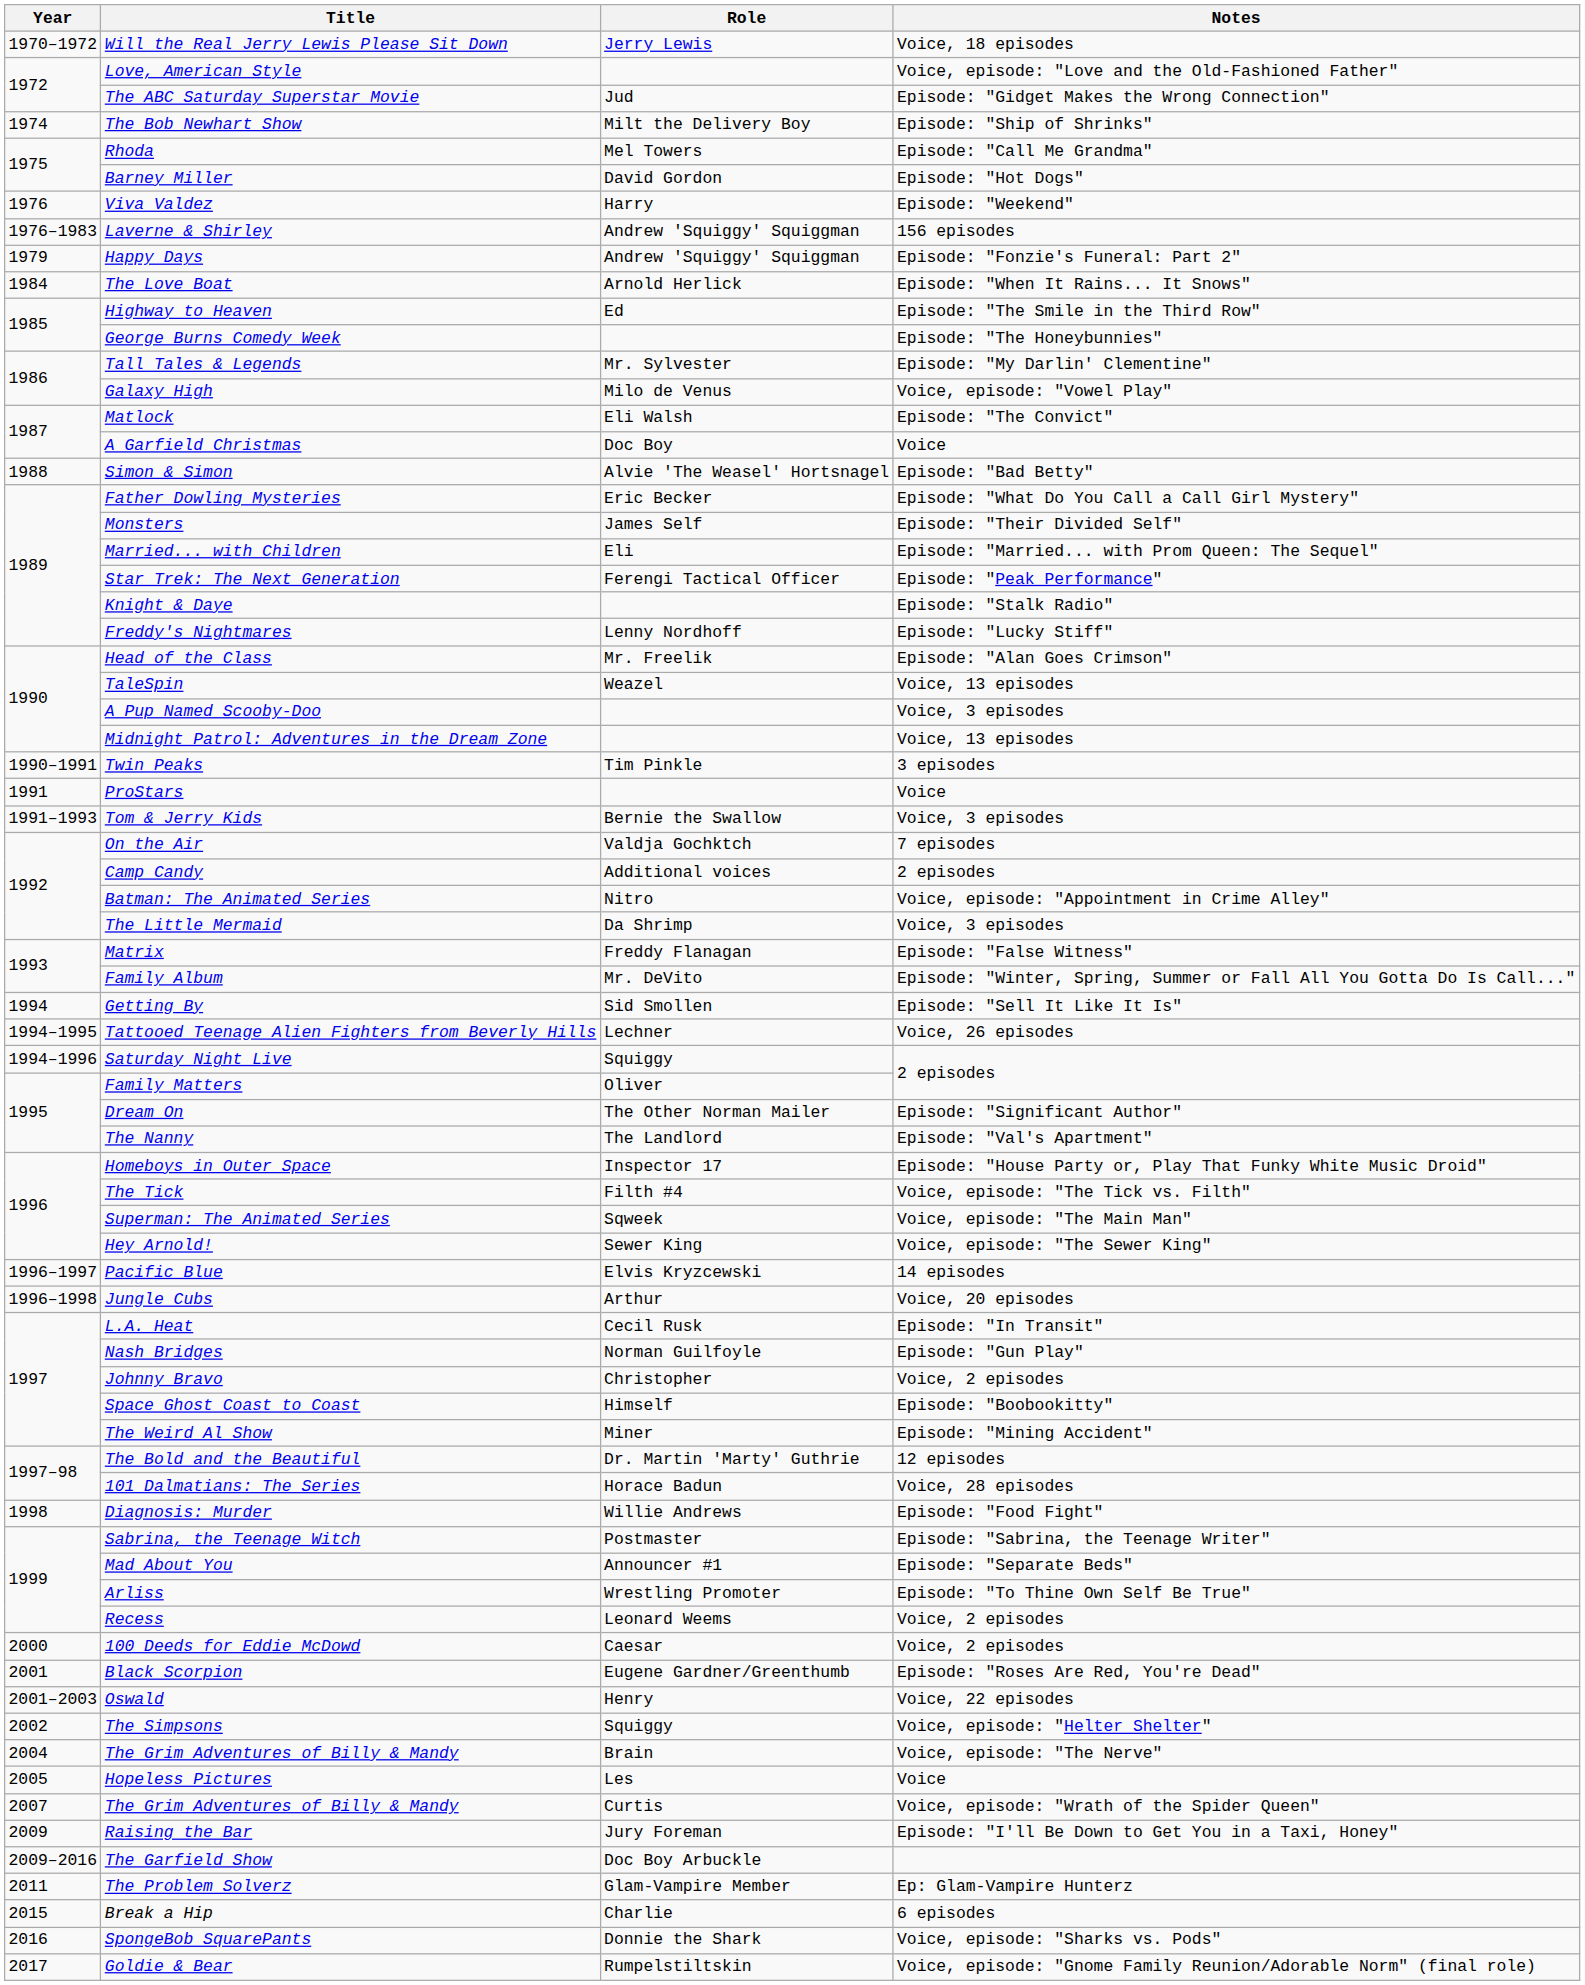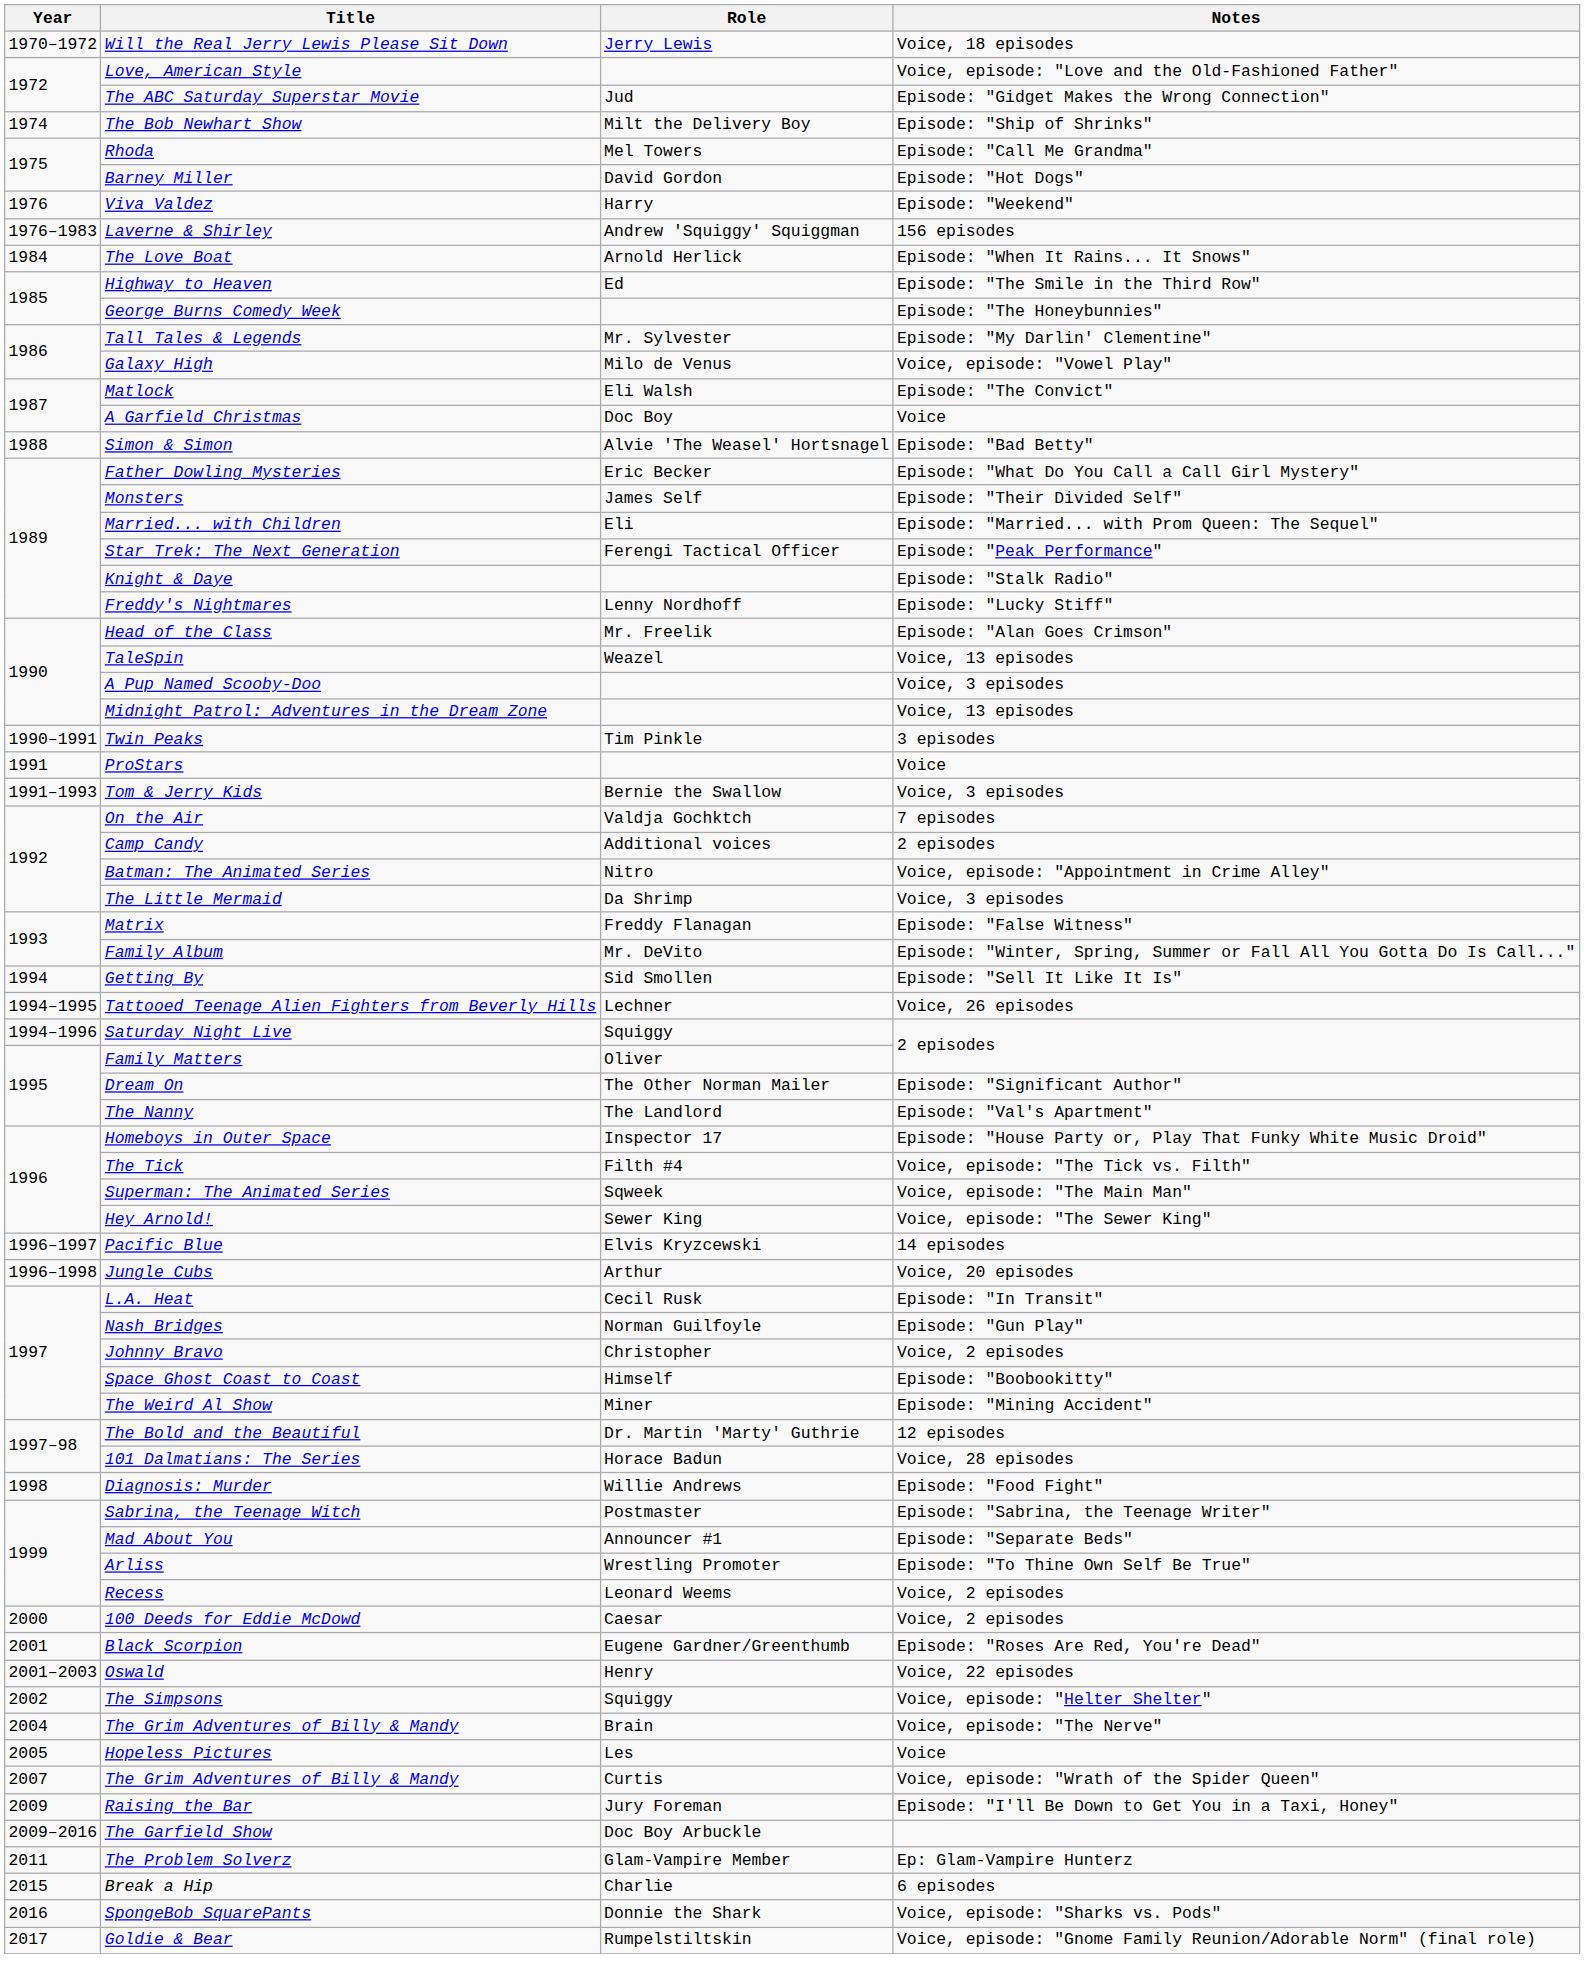- row: 1979 | Happy Days | Andrew 'Squiggy' Squiggman | Episode: "Fonzie's Funeral: Part 2"
